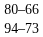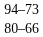rows swapped: 94–73 <-> 80–66
